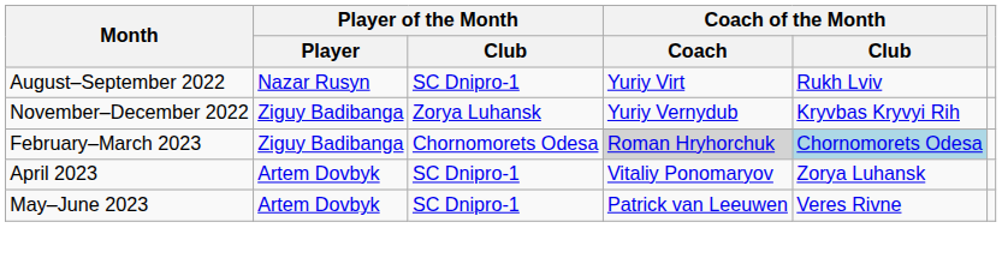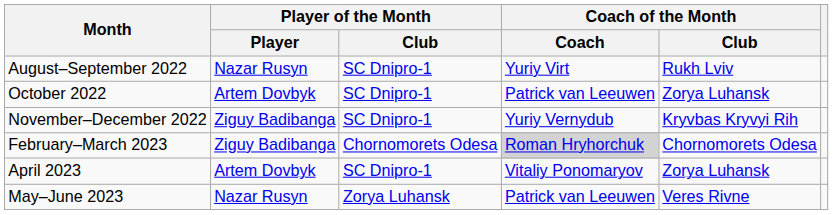+ row: October 2022 | Artem Dovbyk | SC Dnipro-1 | Patrick van Leeuwen | Zorya Luhansk
November–December 2022 | Player of the Month / Club: Zorya Luhansk -> SC Dnipro-1
February–March 2023 | Coach of the Month / Club: lightblue background -> no background
May–June 2023 | Player of the Month / Player: Artem Dovbyk -> Nazar Rusyn
May–June 2023 | Player of the Month / Club: SC Dnipro-1 -> Zorya Luhansk
